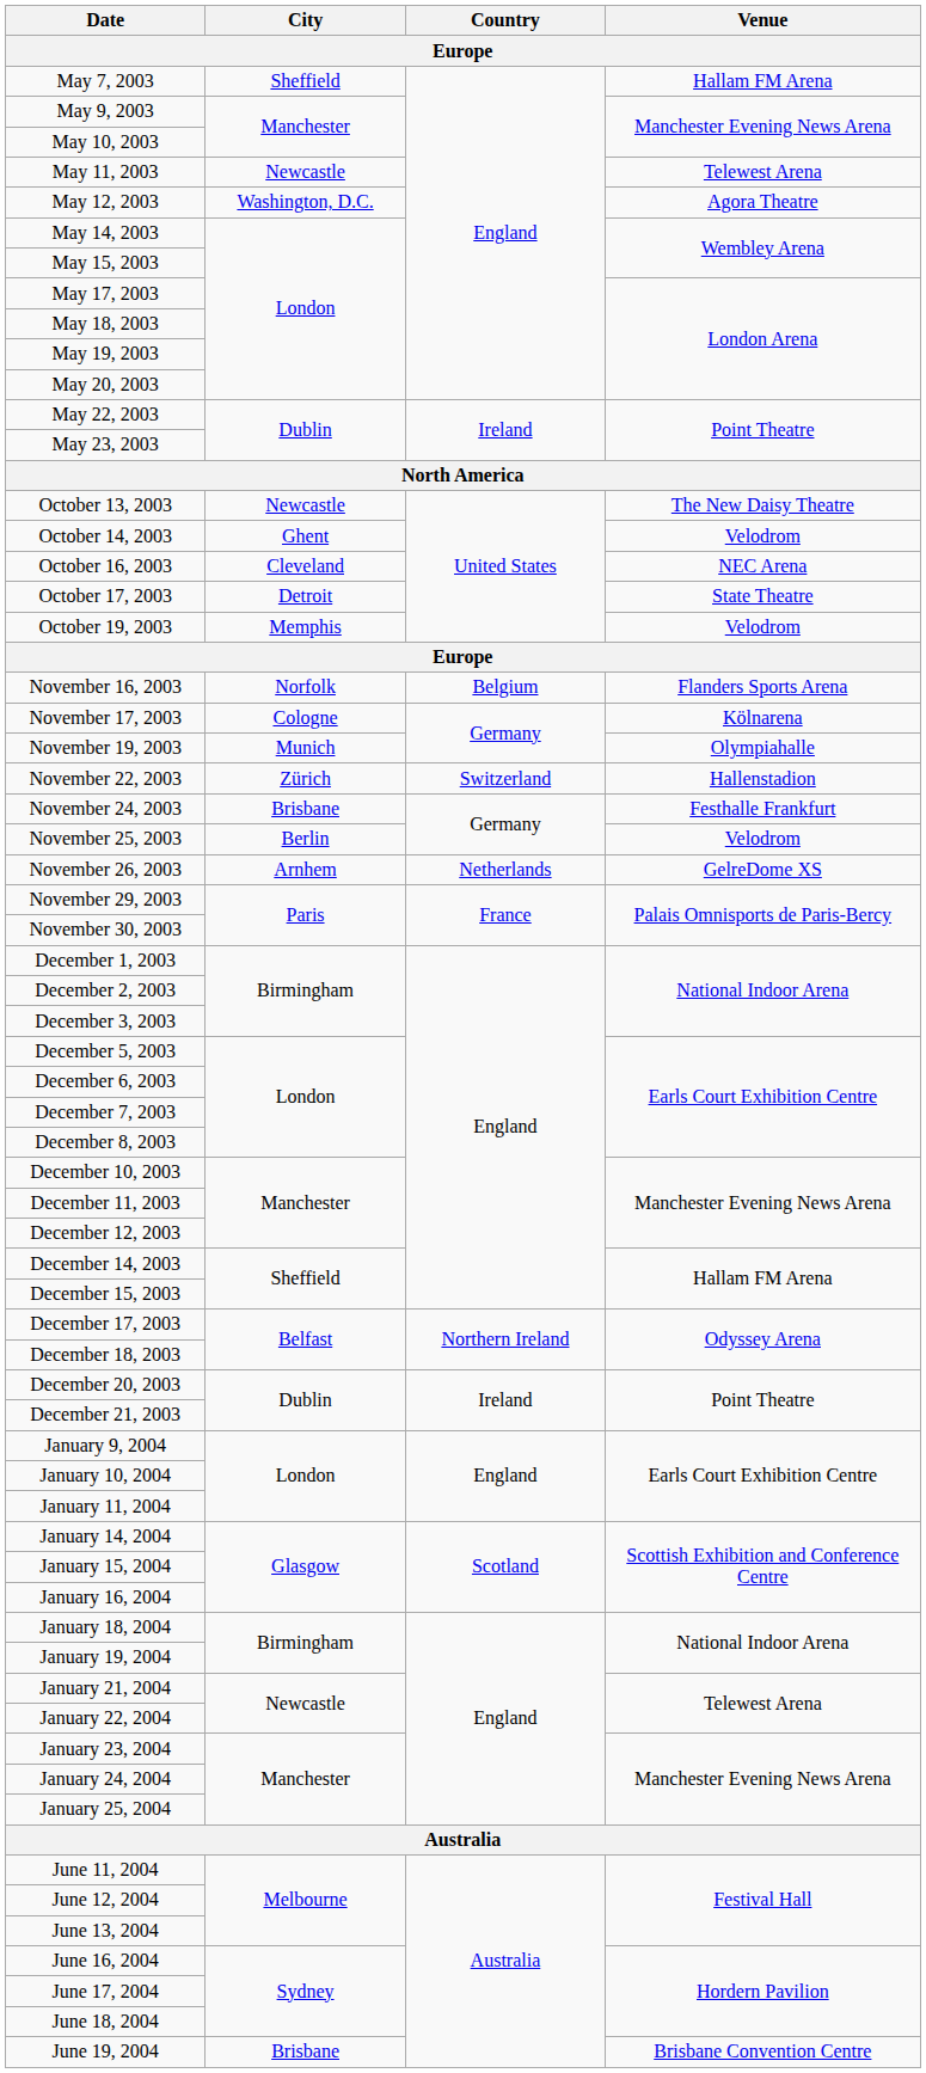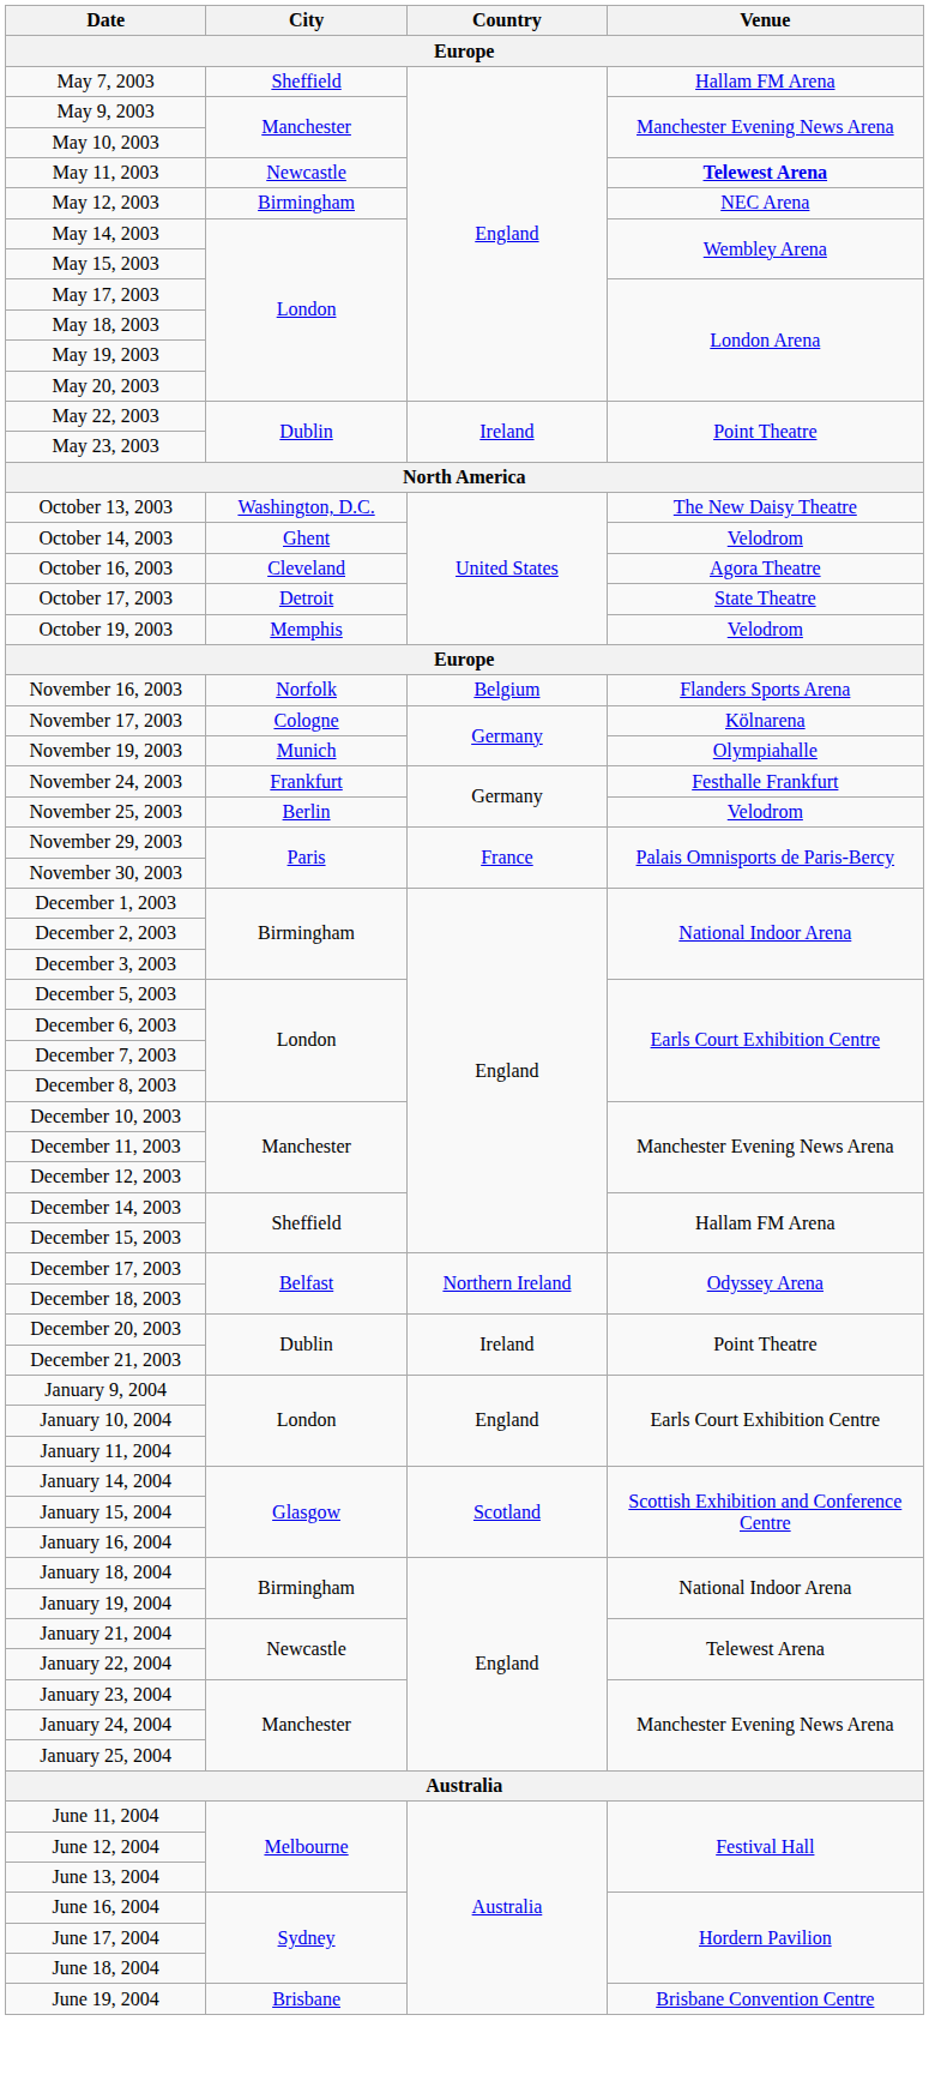May 11, 2003 | Venue: normal -> bold
May 12, 2003 | City: Washington, D.C. -> Birmingham
May 12, 2003 | Venue: Agora Theatre -> NEC Arena
October 13, 2003 | City: Newcastle -> Washington, D.C.
October 16, 2003 | Venue: NEC Arena -> Agora Theatre
- row: November 22, 2003 | Zürich | Switzerland | Hallenstadion
November 24, 2003 | City: Brisbane -> Frankfurt
- row: November 26, 2003 | Arnhem | Netherlands | GelreDome XS
